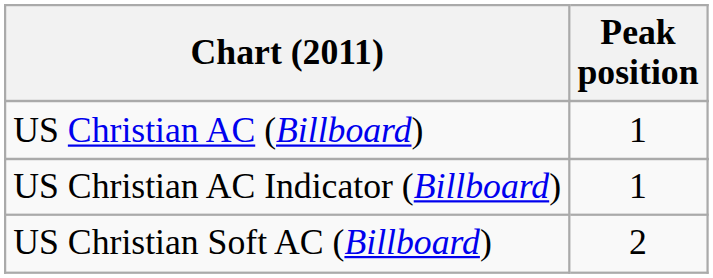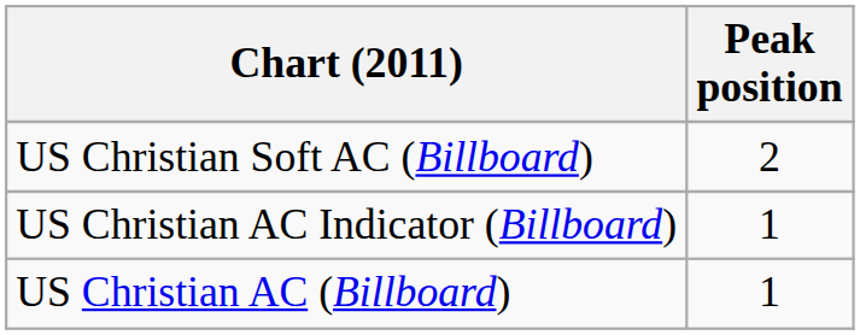rows swapped: US Christian AC (Billboard) <-> US Christian Soft AC (Billboard)
